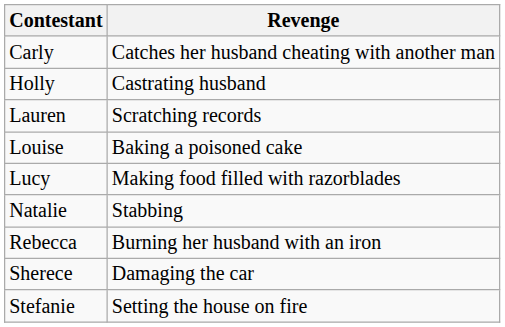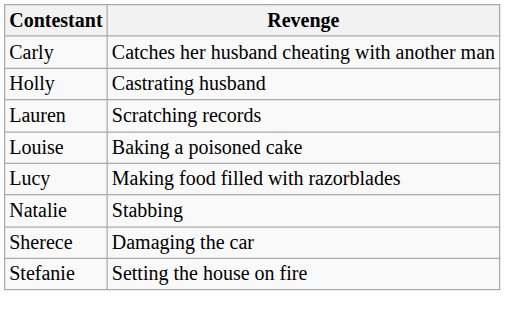- row: Rebecca | Burning her husband with an iron
